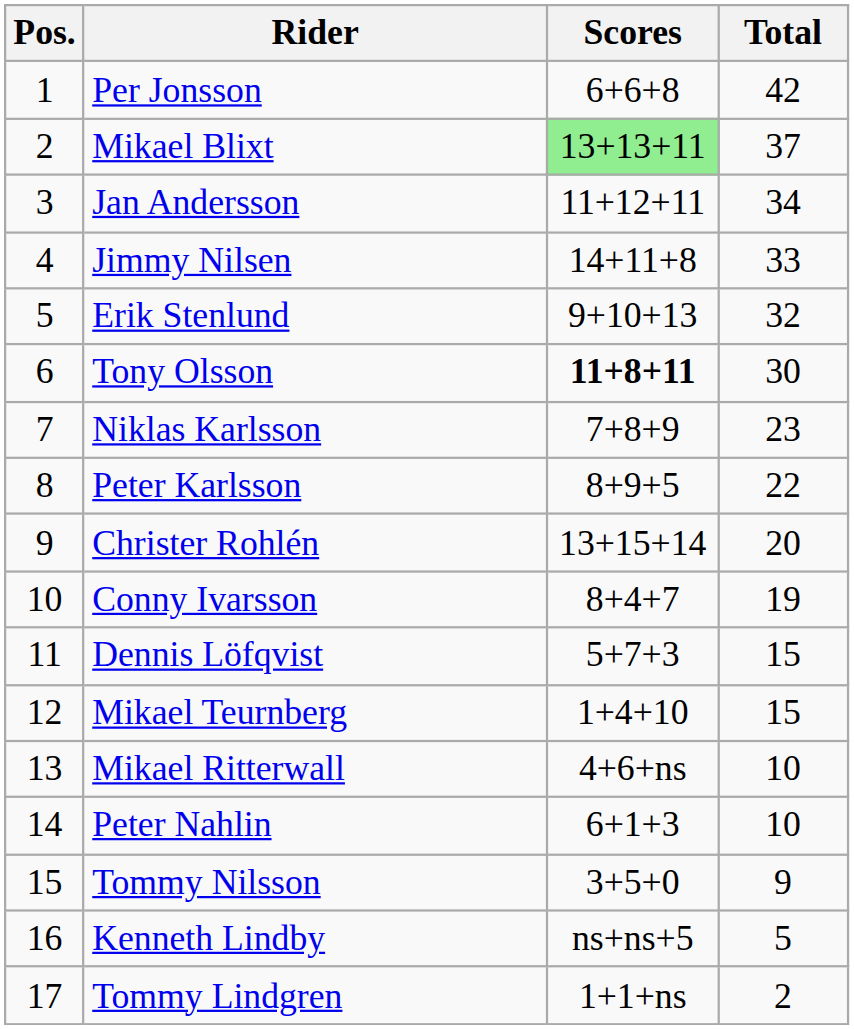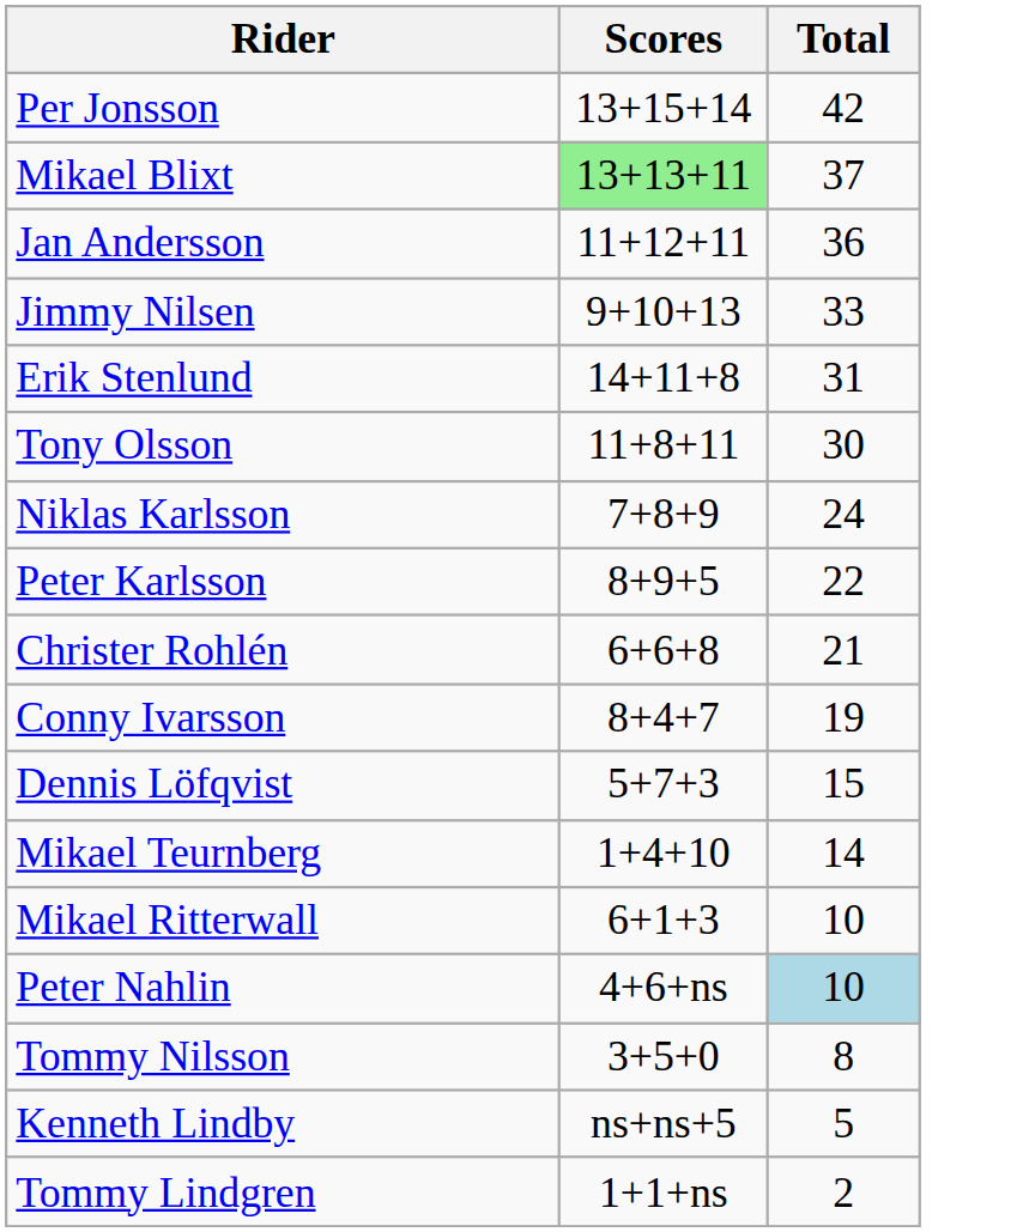- column: Pos. | 1 | 2 | 3 | 4 | 5 | 6 | 7 | 8 | 9 | 10 | 11 | 12 | 13 | 14 | 15 | 16 | 17
Per Jonsson | Scores: 6+6+8 -> 13+15+14
Jan Andersson | Total: 34 -> 36
Jimmy Nilsen | Scores: 14+11+8 -> 9+10+13
Erik Stenlund | Scores: 9+10+13 -> 14+11+8
Erik Stenlund | Total: 32 -> 31
Tony Olsson | Scores: bold -> normal
Niklas Karlsson | Total: 23 -> 24
Christer Rohlén | Scores: 13+15+14 -> 6+6+8
Christer Rohlén | Total: 20 -> 21
Mikael Teurnberg | Total: 15 -> 14
Mikael Ritterwall | Scores: 4+6+ns -> 6+1+3
Peter Nahlin | Scores: 6+1+3 -> 4+6+ns
Peter Nahlin | Total: no background -> lightblue background
Tommy Nilsson | Total: 9 -> 8
